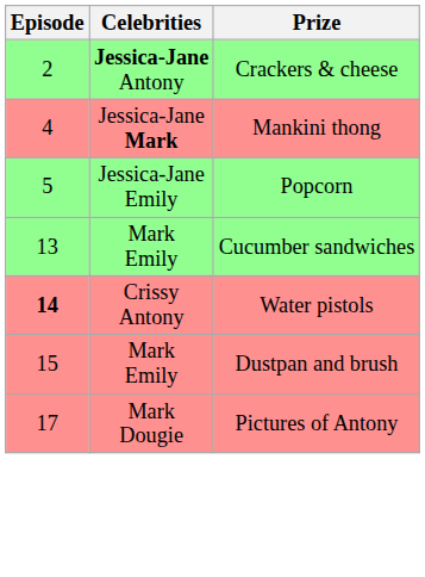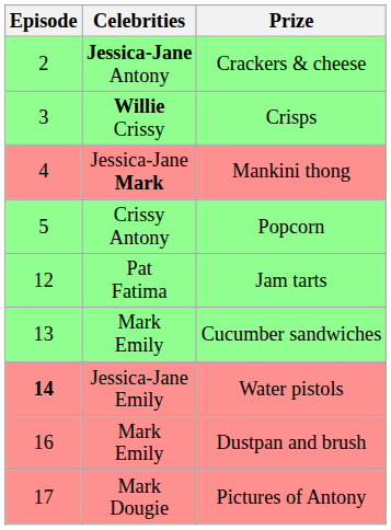+ row: 3 | Willie Crissy | Crisps
Popcorn | Celebrities: Jessica-Jane Emily -> Crissy Antony
+ row: 12 | Pat Fatima | Jam tarts
Water pistols | Celebrities: Crissy Antony -> Jessica-Jane Emily
Dustpan and brush | Episode: 15 -> 16
